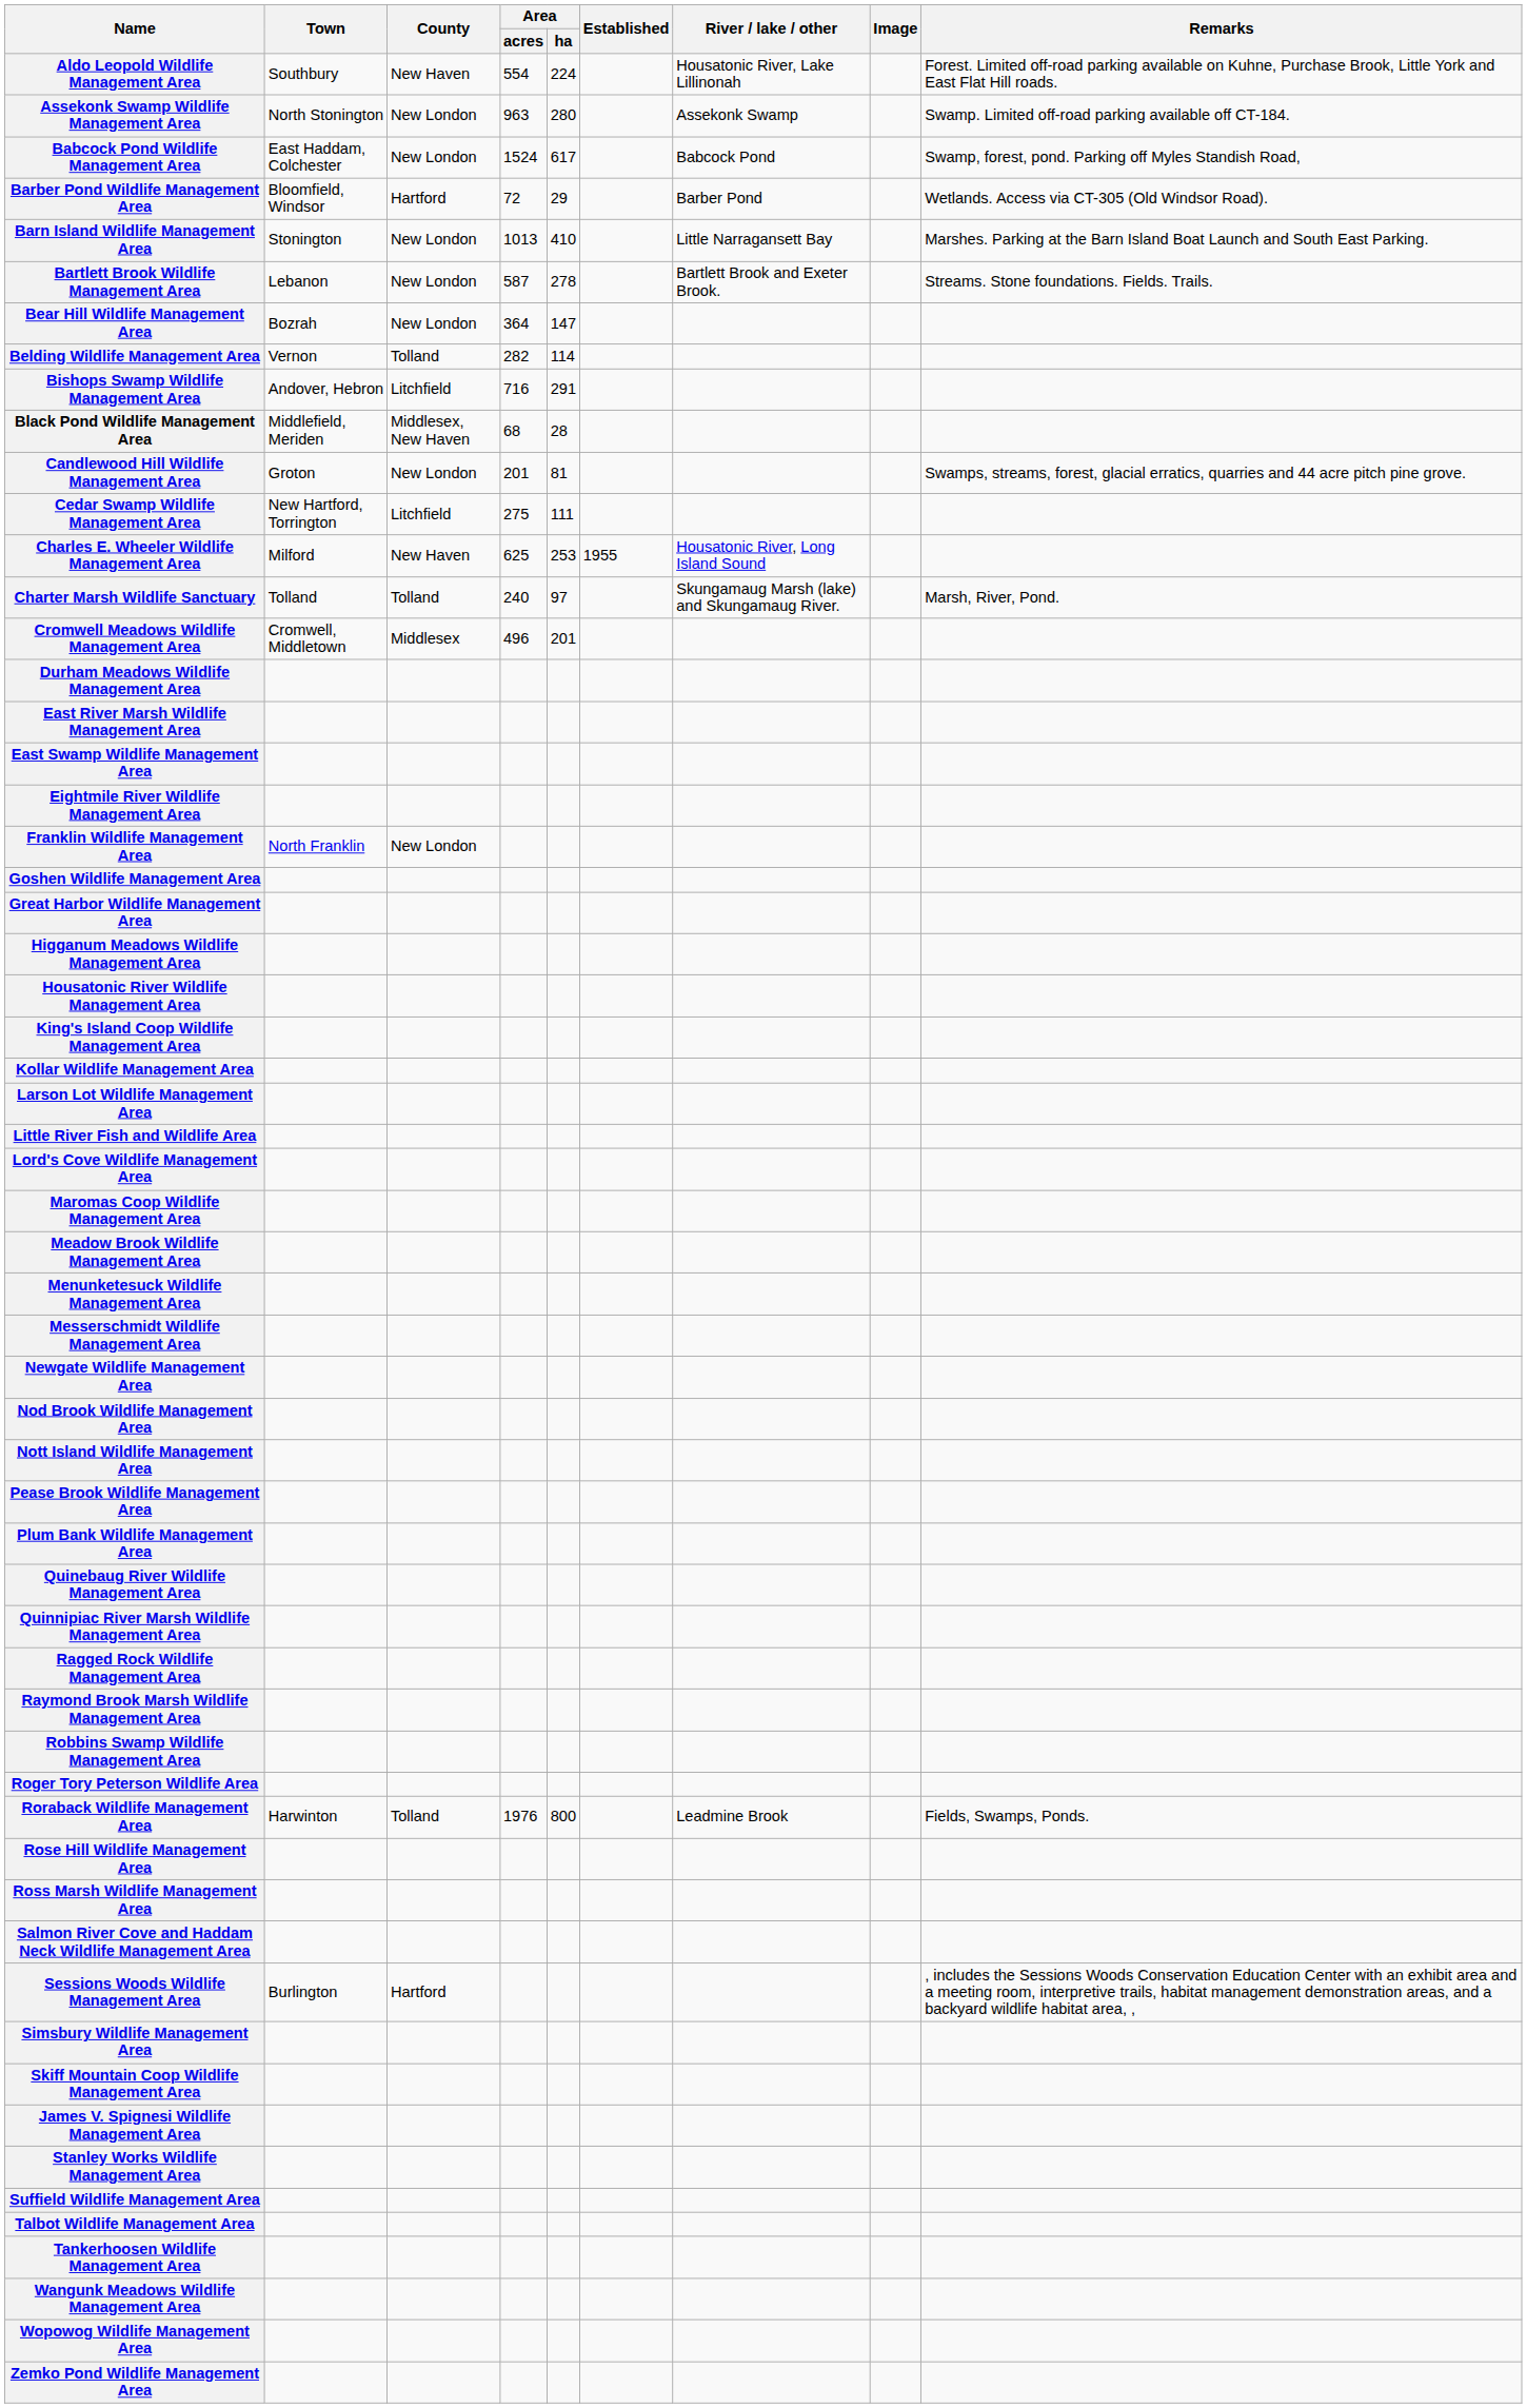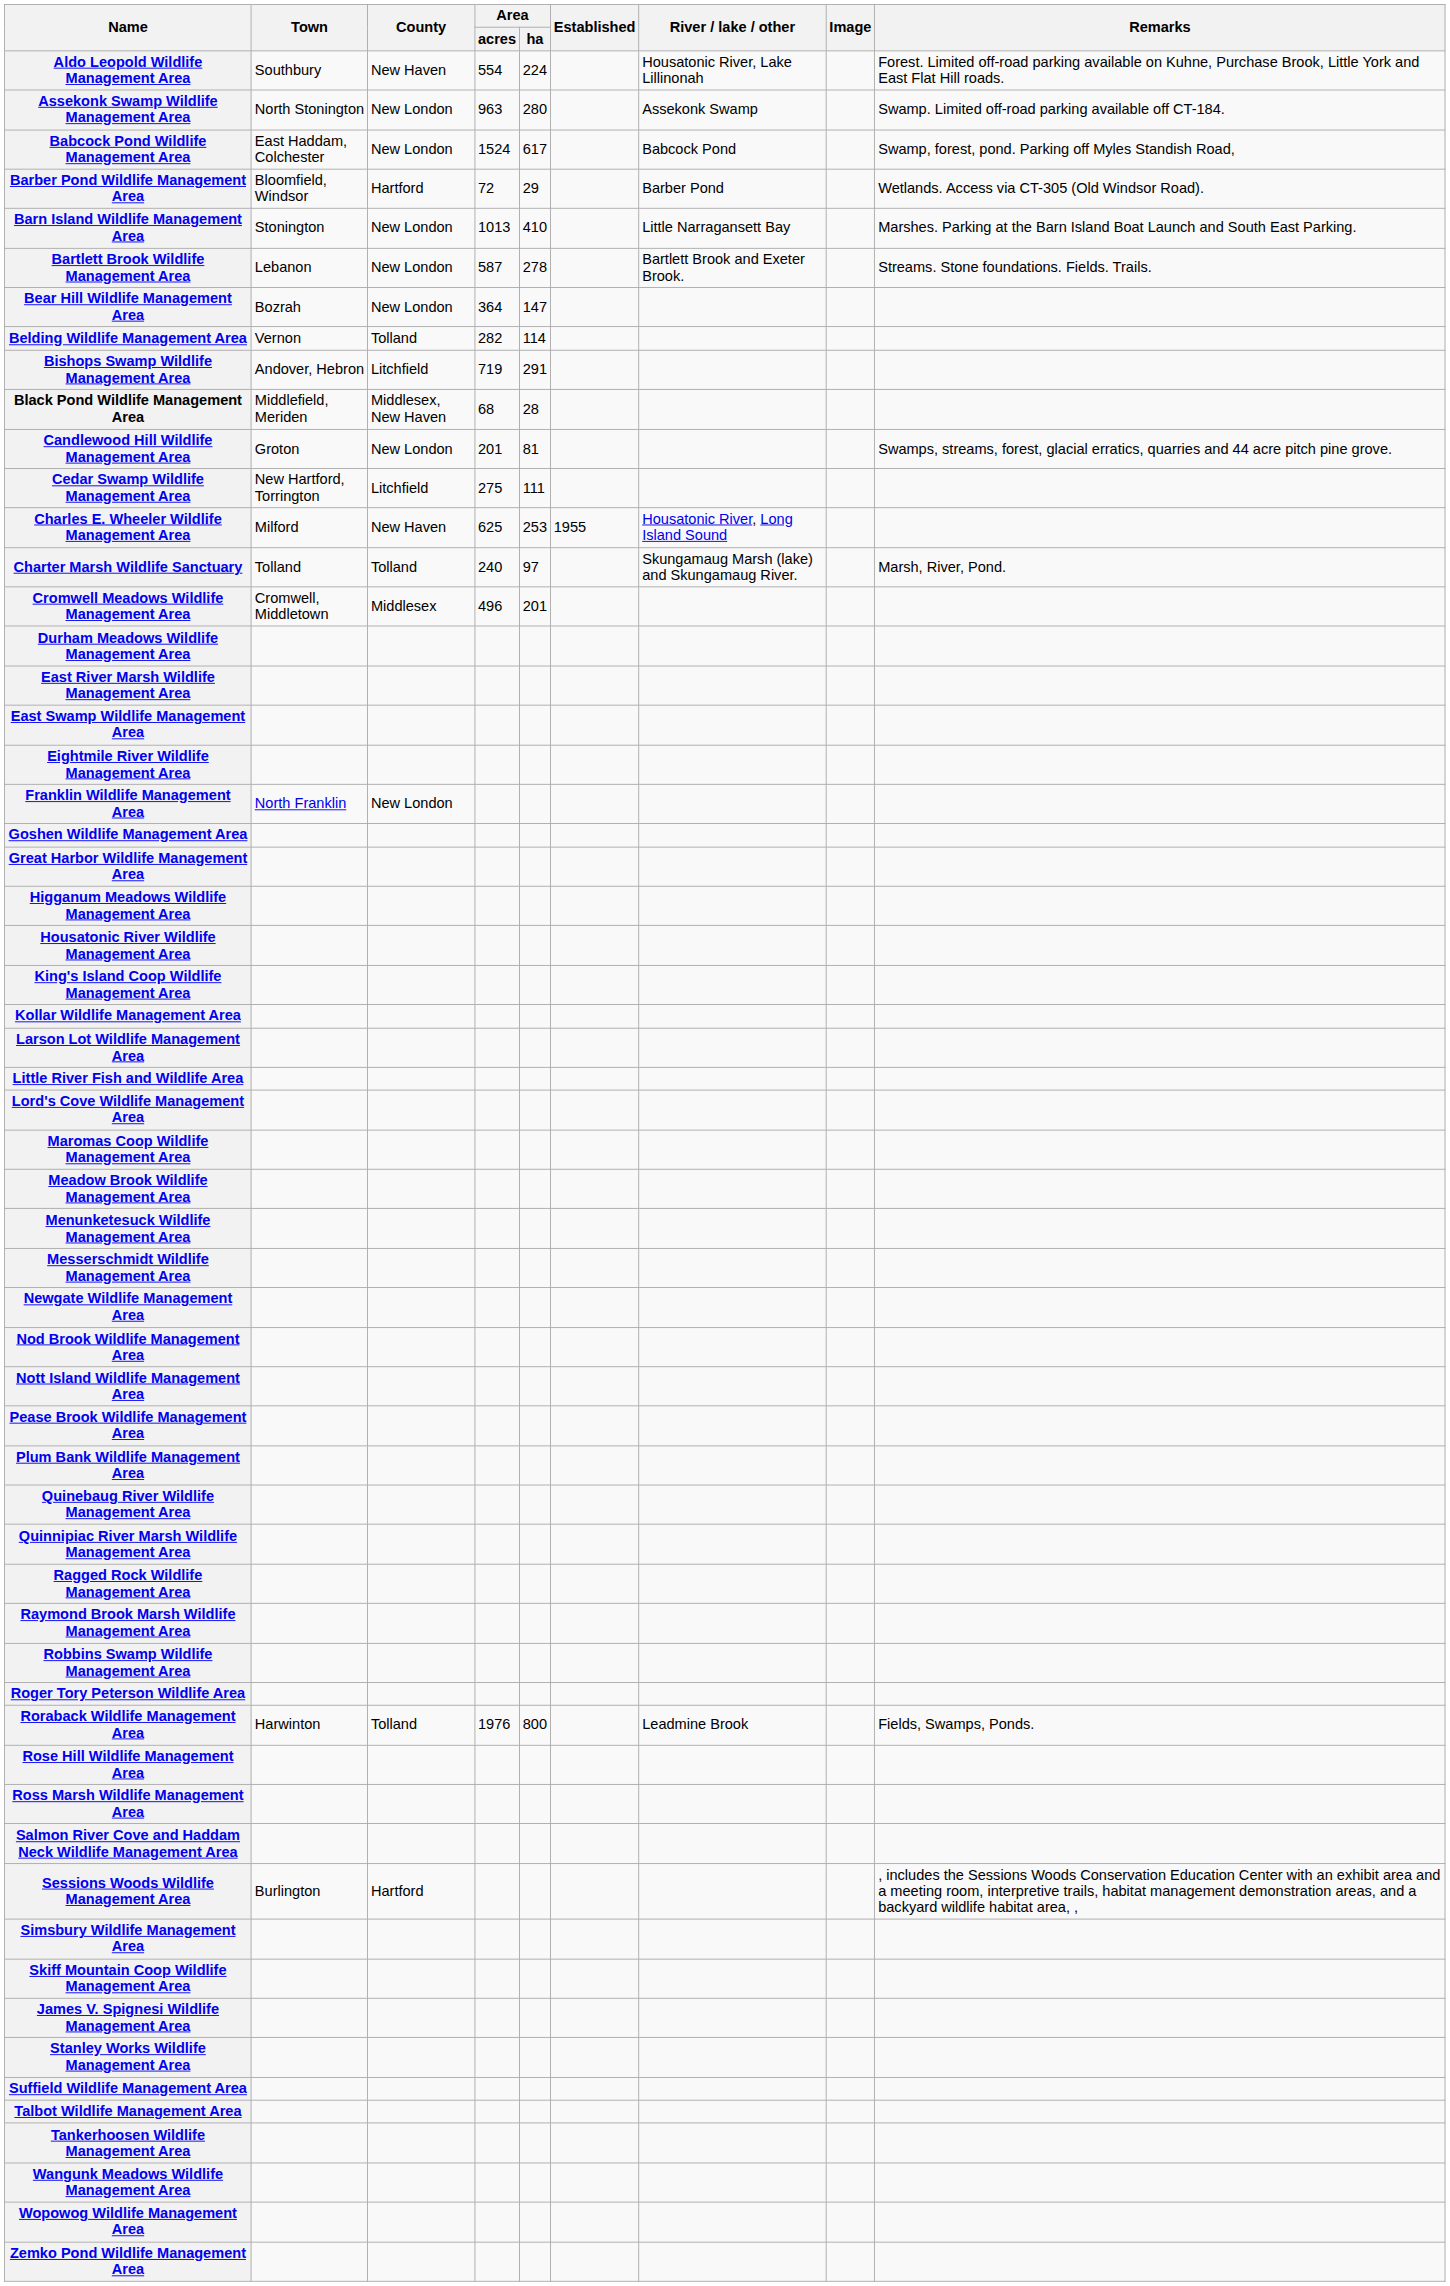Bishops Swamp Wildlife Management Area | Area / acres: 716 -> 719
